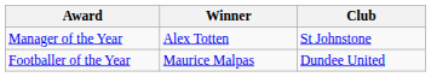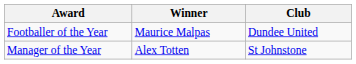rows swapped: Footballer of the Year <-> Manager of the Year
